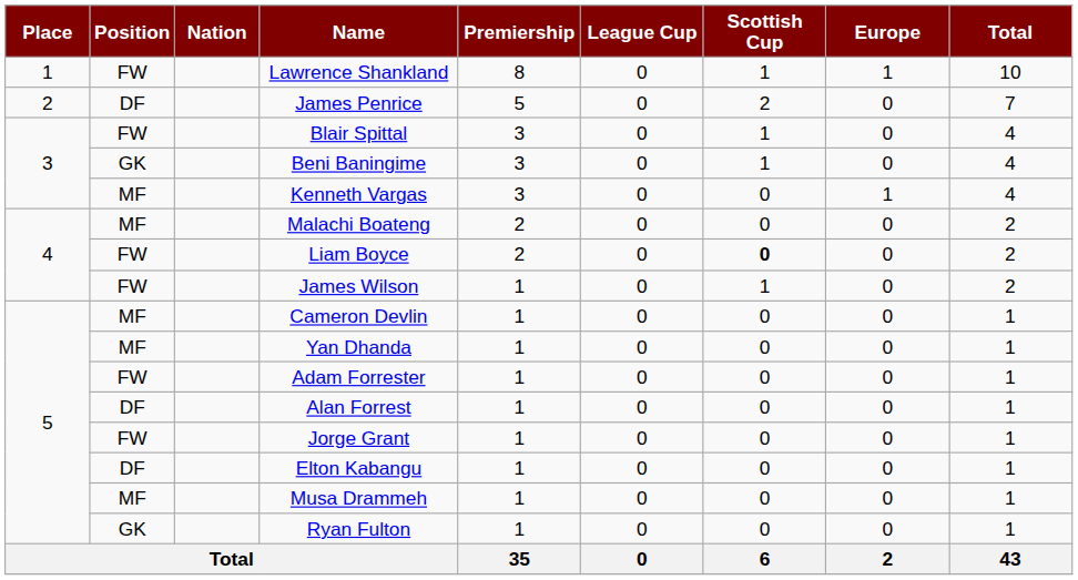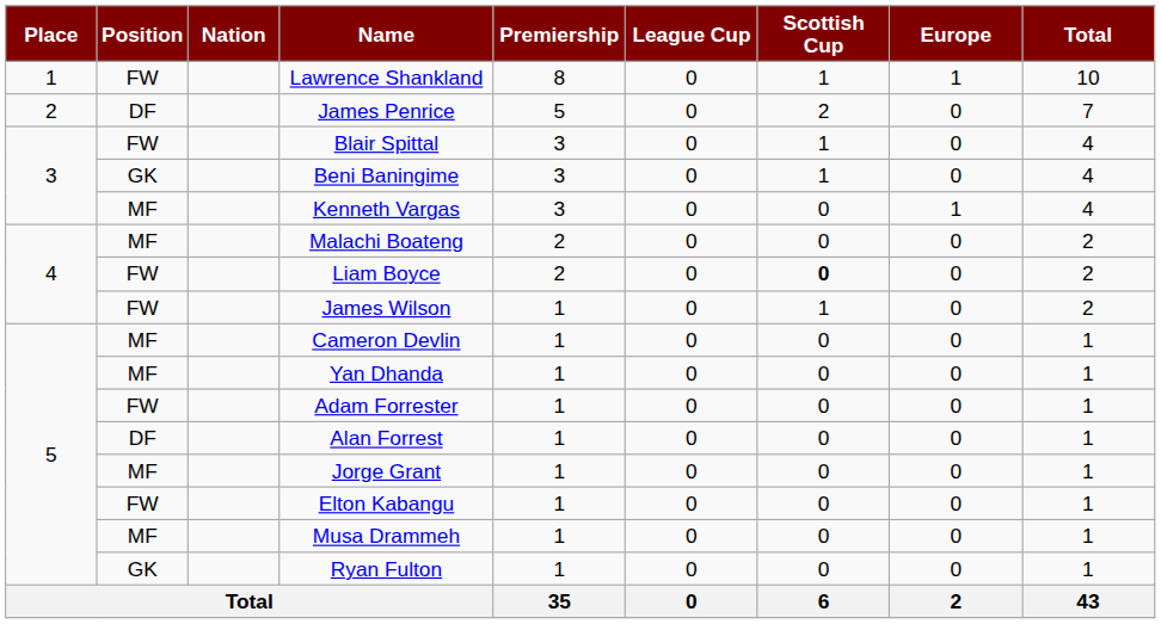Jorge Grant | Position: FW -> MF
Elton Kabangu | Position: DF -> FW
